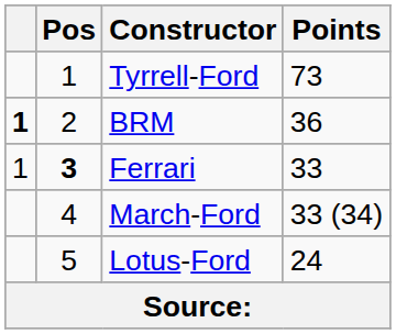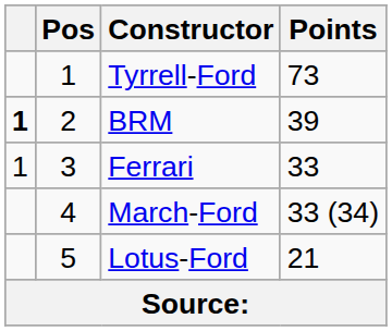BRM | Points: 36 -> 39
Ferrari | Pos: bold -> normal
Lotus-Ford | Points: 24 -> 21
